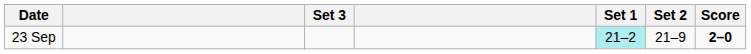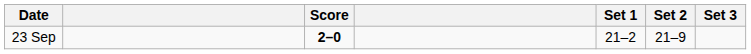columns swapped: Score <-> Set 3
23 Sep | Set 1: paleturquoise background -> no background
